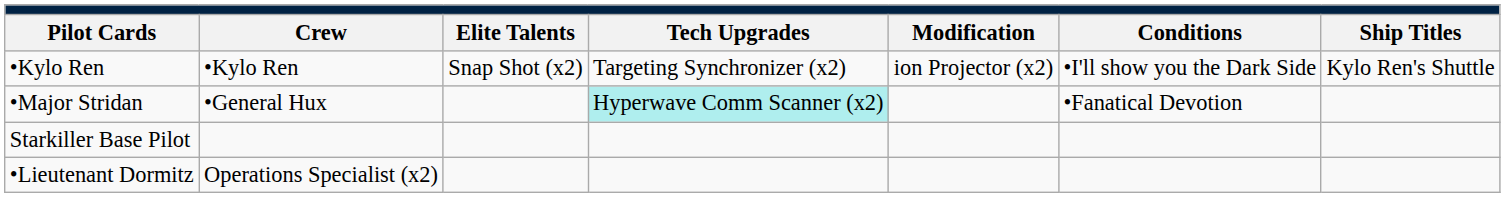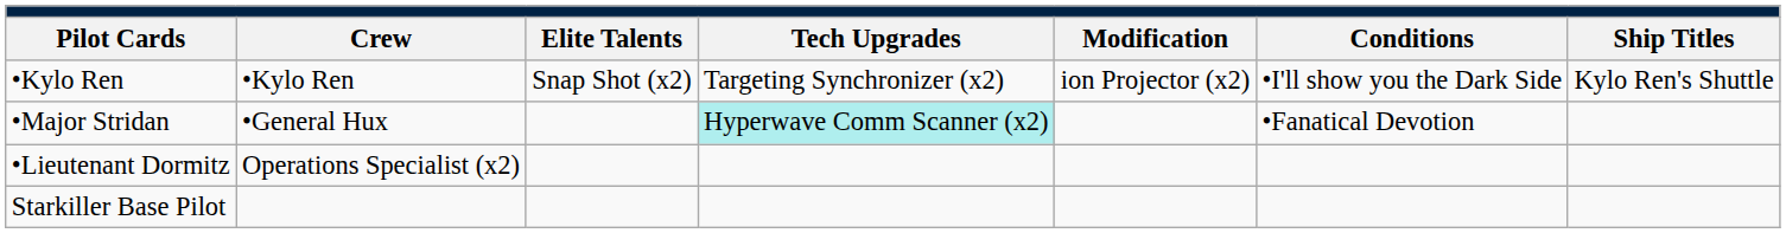rows swapped: •Lieutenant Dormitz <-> Starkiller Base Pilot
